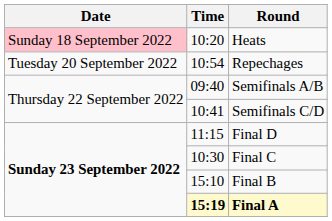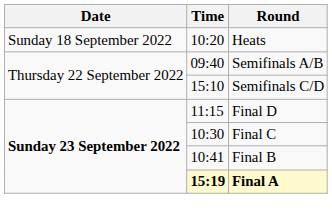Heats | Date: pink background -> no background
- row: Tuesday 20 September 2022 | 10:54 | Repechages
Semifinals C/D | Time: 10:41 -> 15:10
Final B | Time: 15:10 -> 10:41
